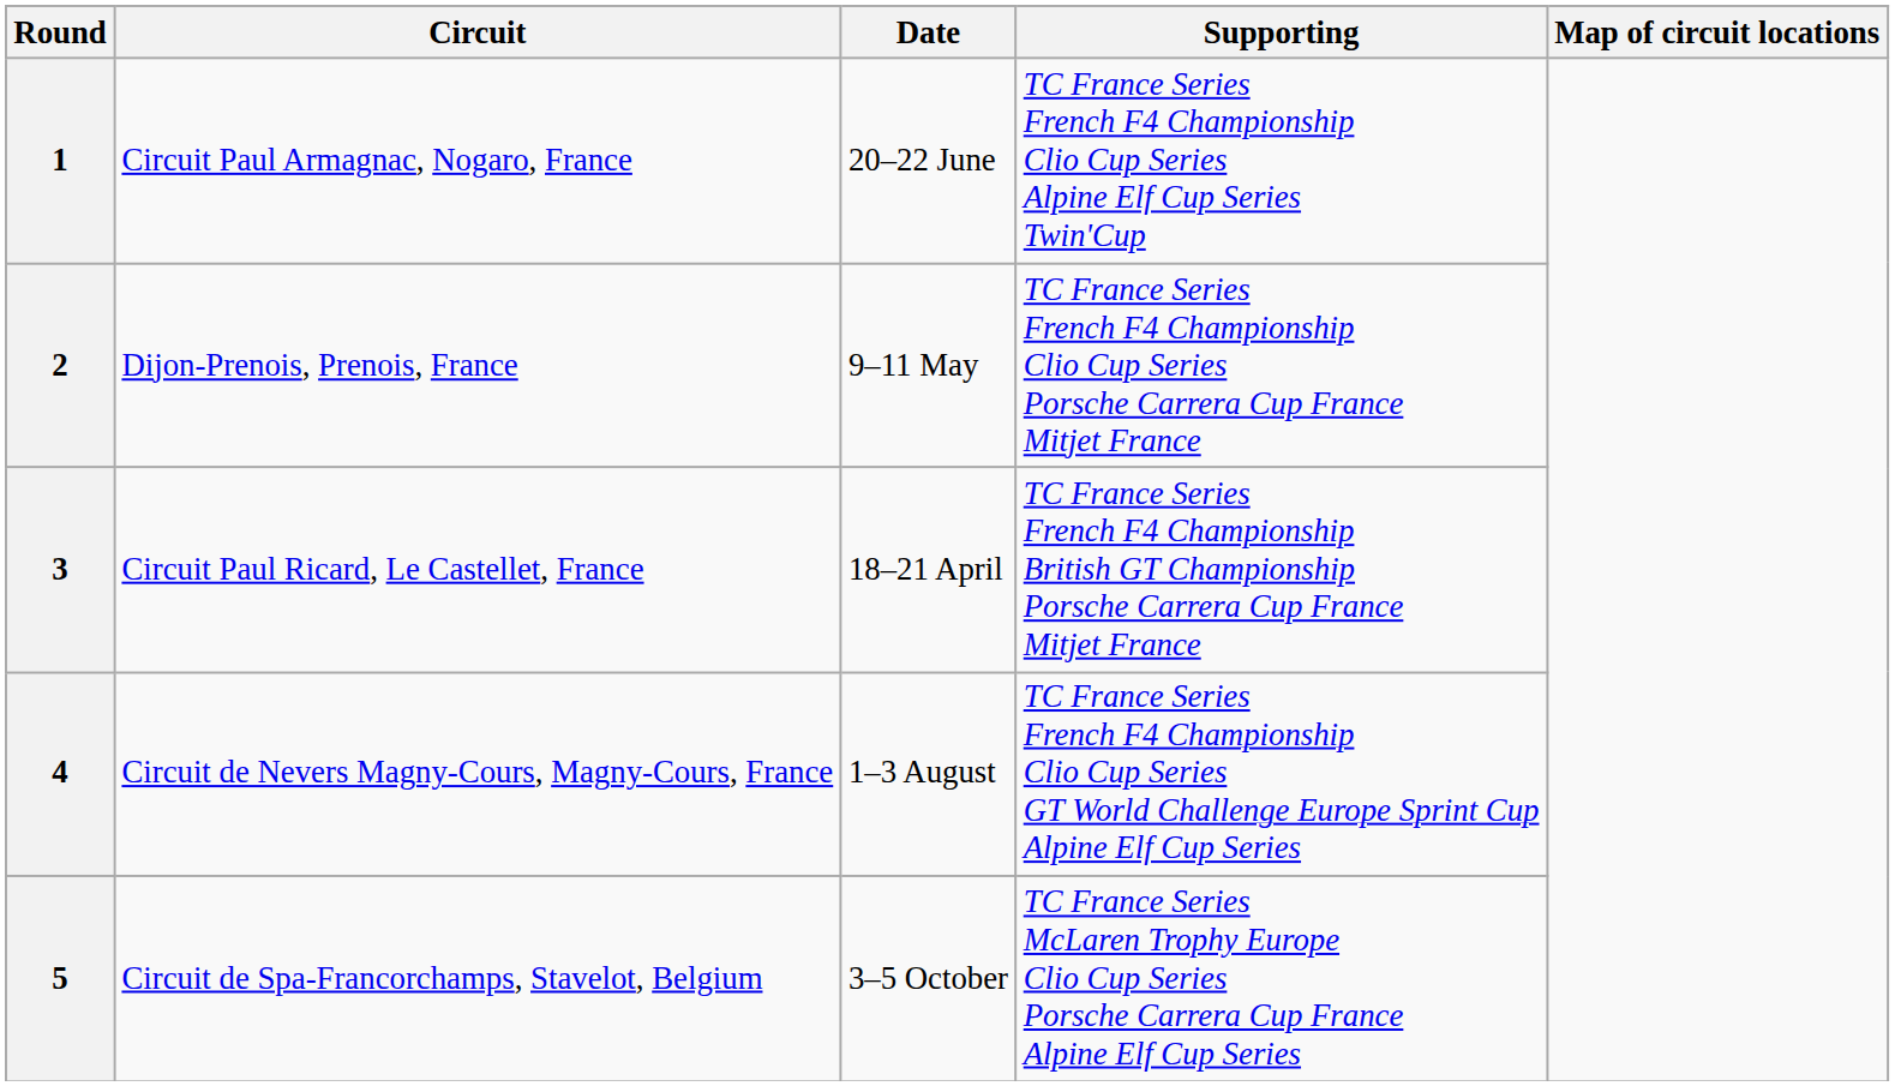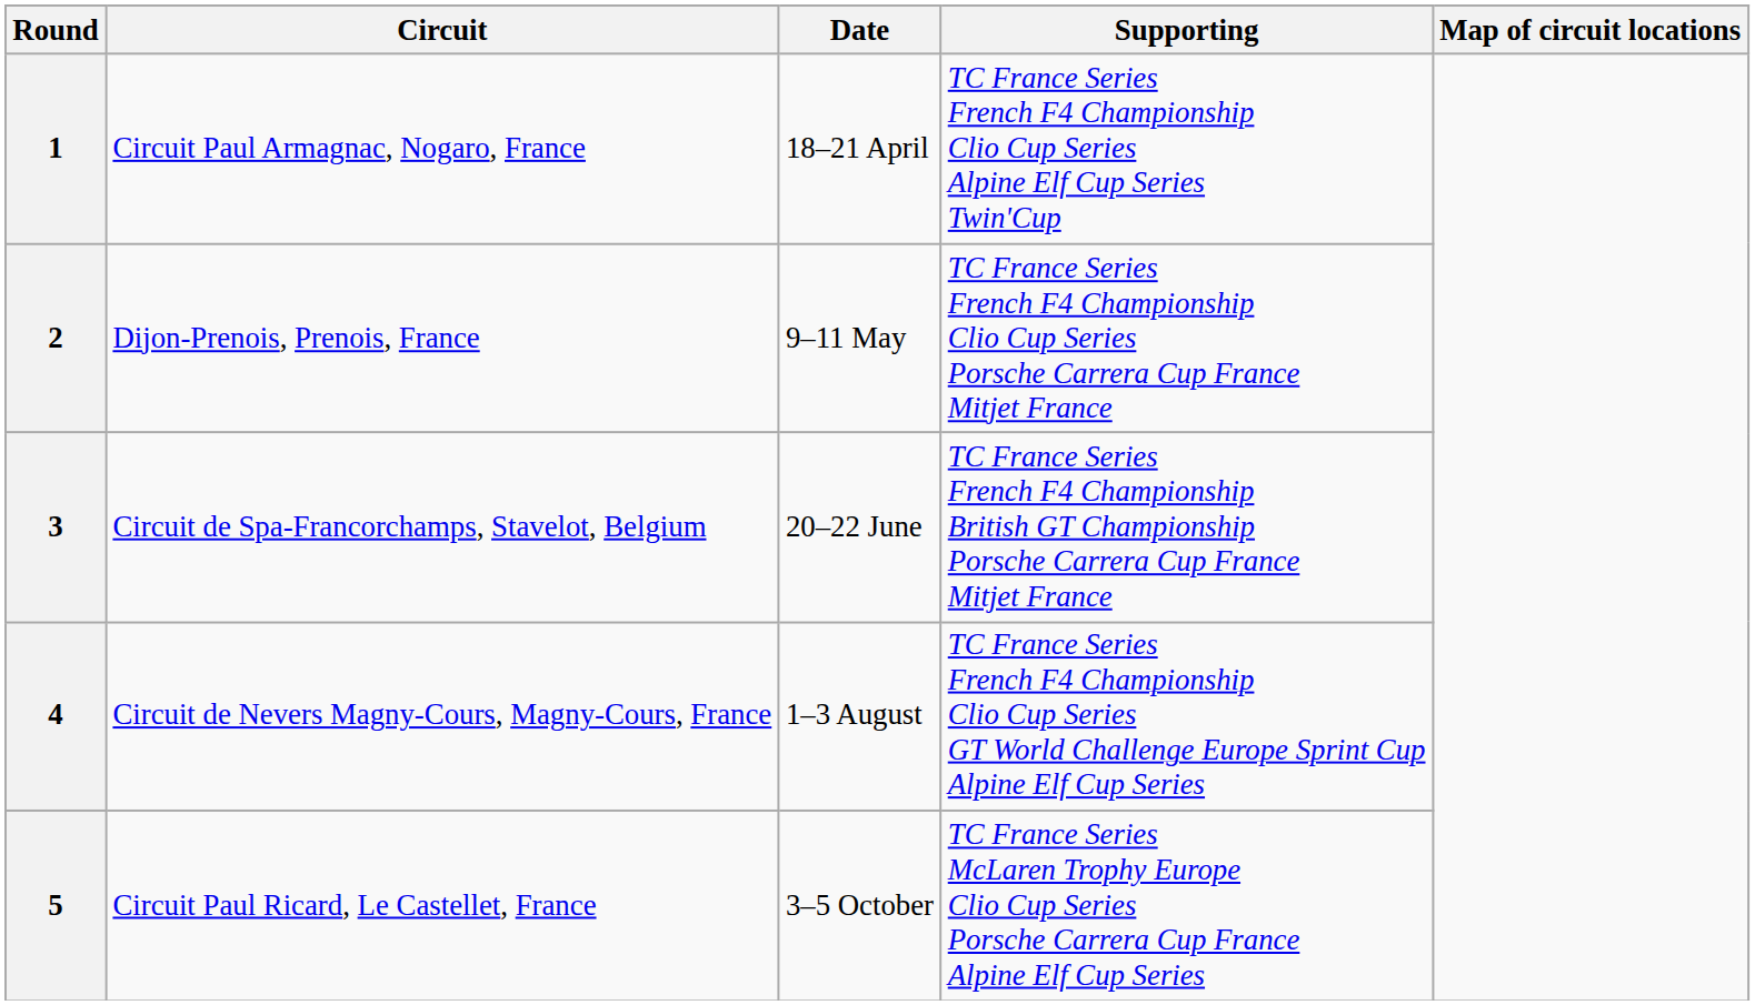1 | Date: 20–22 June -> 18–21 April
3 | Circuit: Circuit Paul Ricard, Le Castellet, France -> Circuit de Spa-Francorchamps, Stavelot, Belgium
3 | Date: 18–21 April -> 20–22 June
5 | Circuit: Circuit de Spa-Francorchamps, Stavelot, Belgium -> Circuit Paul Ricard, Le Castellet, France
